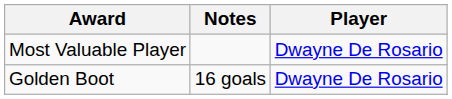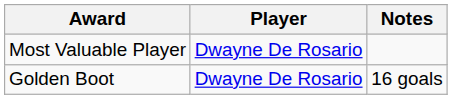columns swapped: Player <-> Notes
